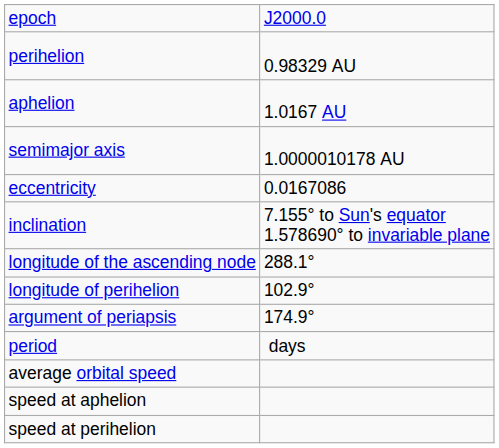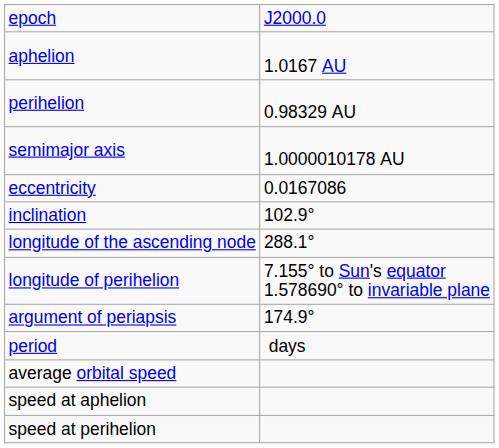rows swapped: aphelion <-> perihelion
inclination | column 2: 7.155° to Sun's equator 1.578690° to invariable plane -> 102.9°
longitude of perihelion | column 2: 102.9° -> 7.155° to Sun's equator 1.578690° to invariable plane
